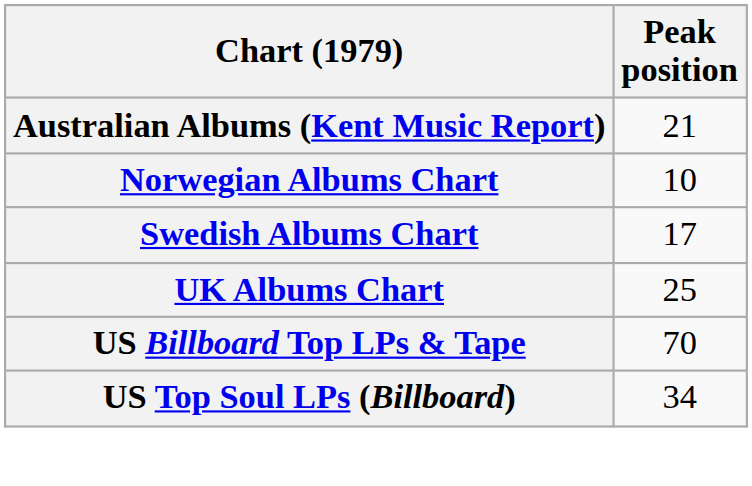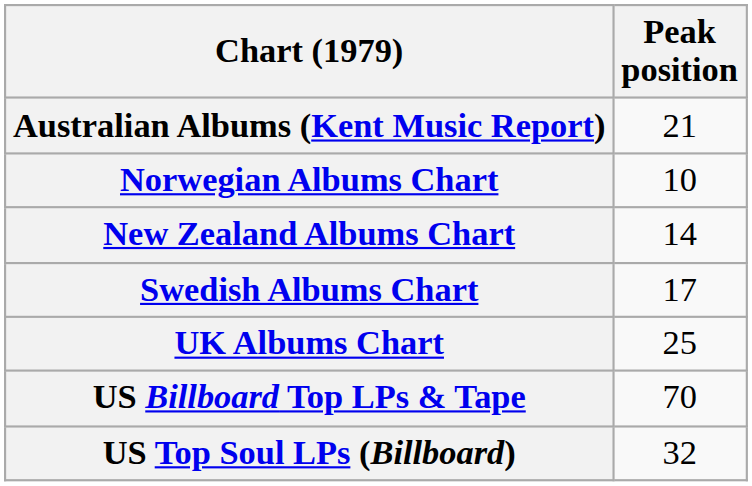+ row: New Zealand Albums Chart | 14
US Top Soul LPs (Billboard) | Peak position: 34 -> 32
